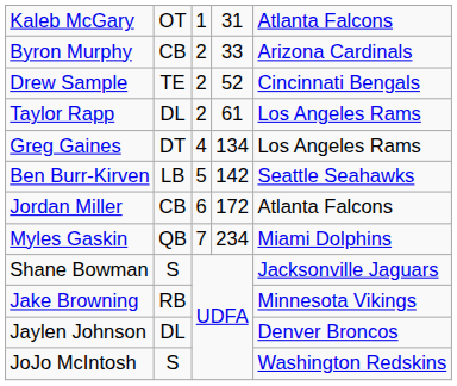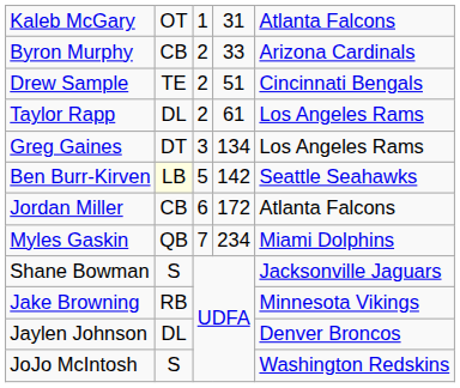Drew Sample | column 4: 52 -> 51
Greg Gaines | column 3: 4 -> 3
Ben Burr-Kirven | column 2: no background -> lightyellow background
